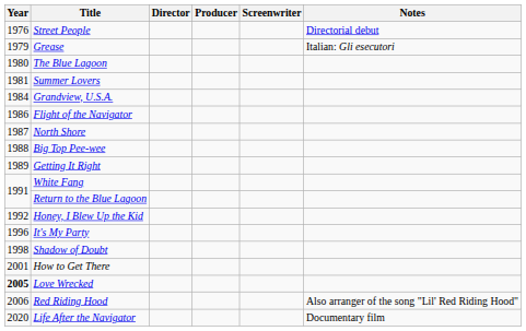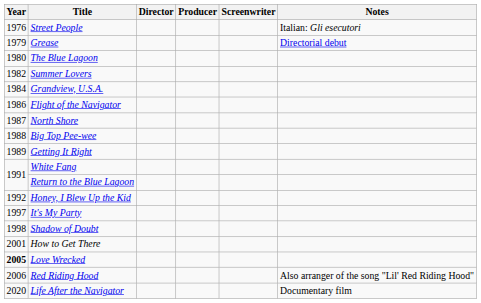Street People | Notes: Directorial debut -> Italian: Gli esecutori
Grease | Notes: Italian: Gli esecutori -> Directorial debut
Summer Lovers | Year: 1981 -> 1982
It's My Party | Year: 1996 -> 1997
